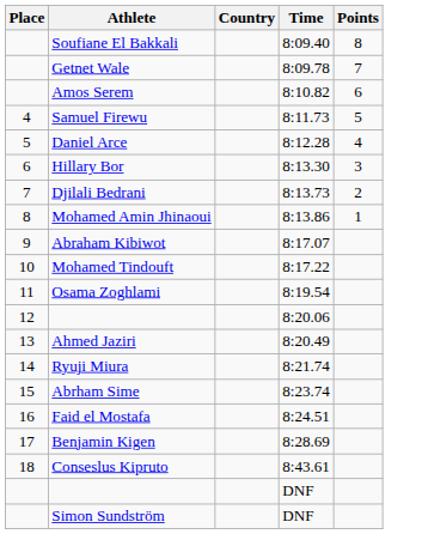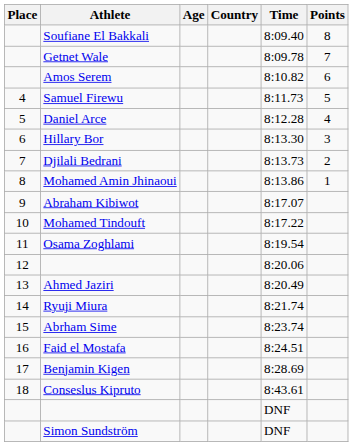+ column: Age
